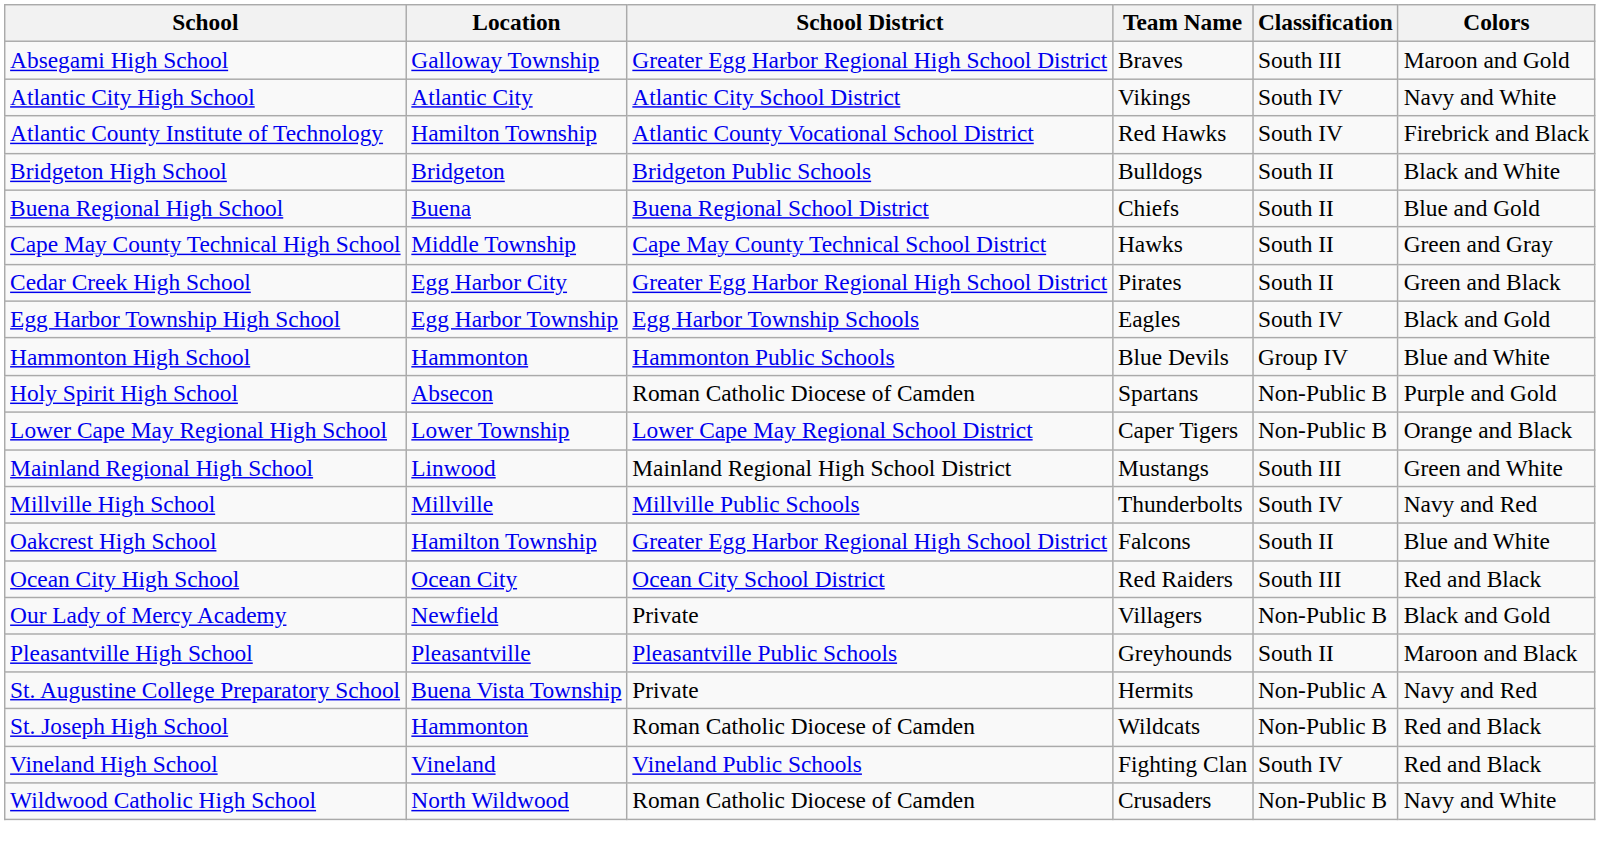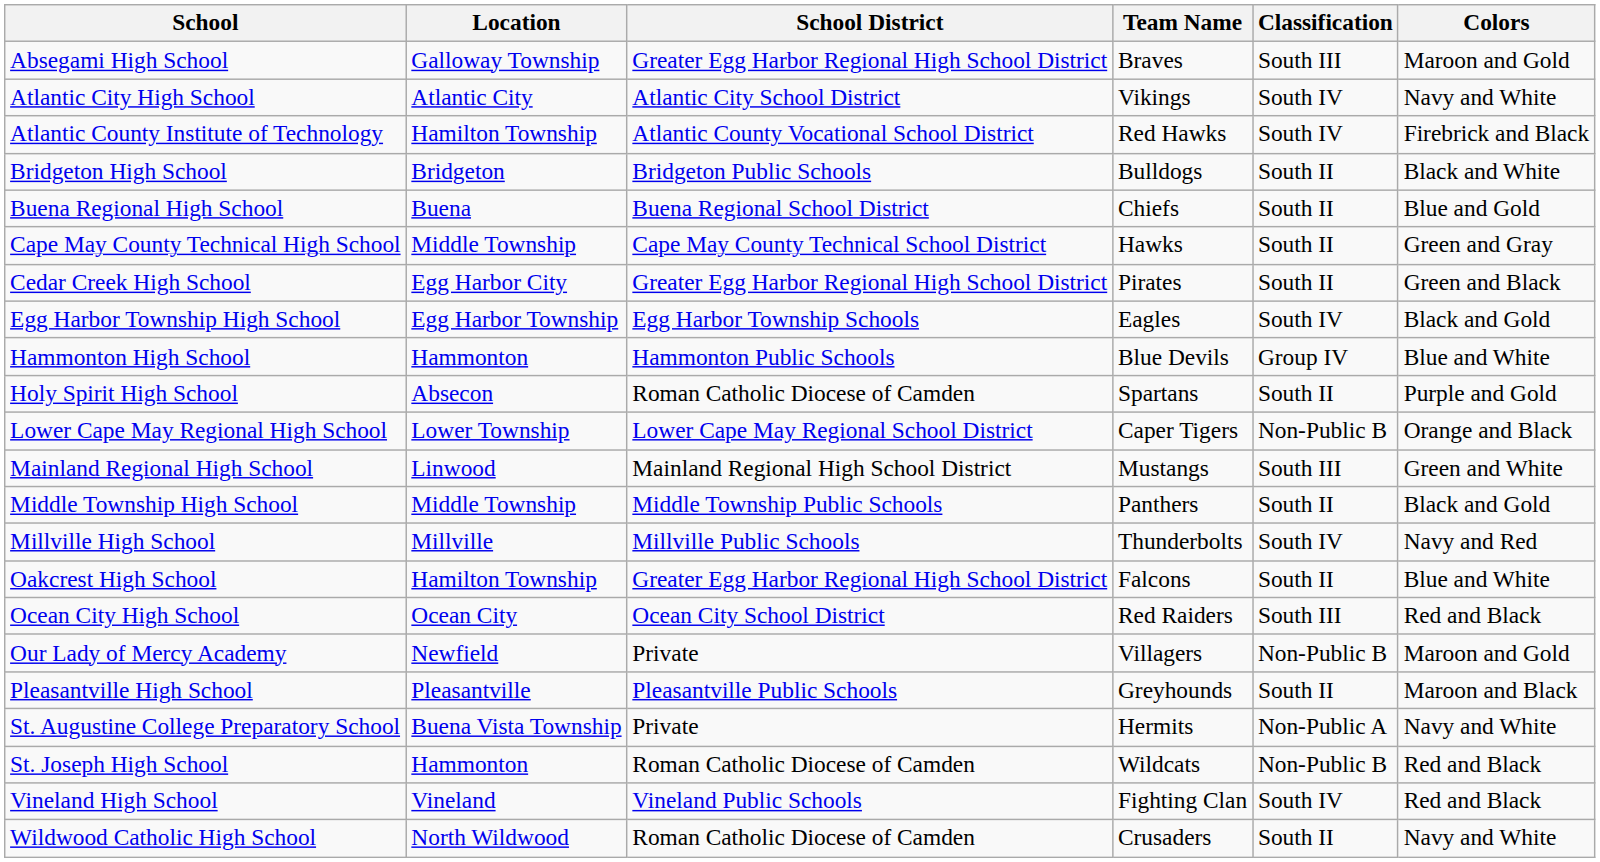Holy Spirit High School | Classification: Non-Public B -> South II
+ row: Middle Township High School | Middle Township | Middle Township Public Schools | Panthers | South II | Black and Gold
Our Lady of Mercy Academy | Colors: Black and Gold -> Maroon and Gold
St. Augustine College Preparatory School | Colors: Navy and Red -> Navy and White
Wildwood Catholic High School | Classification: Non-Public B -> South II
